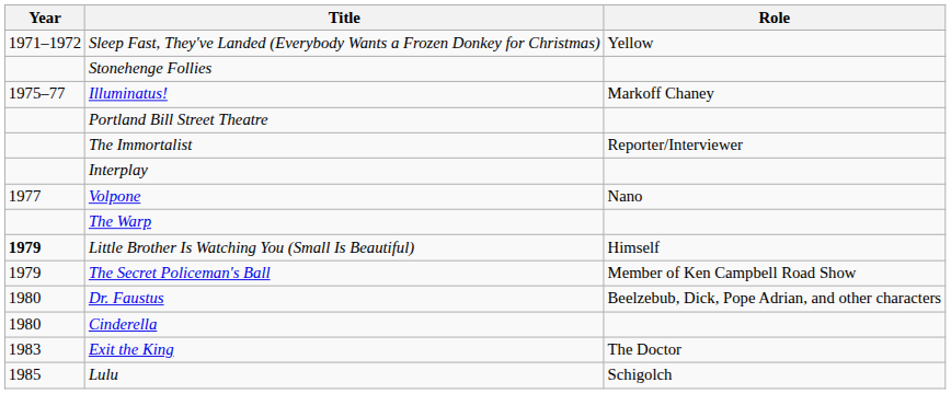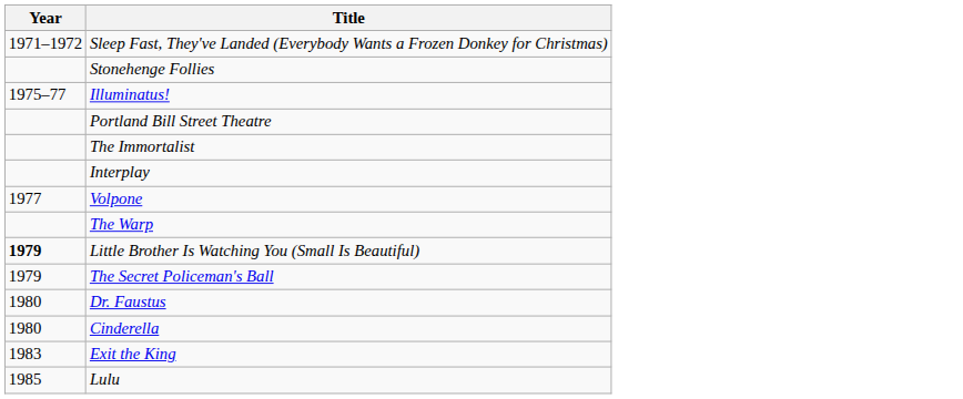- column: Role | Yellow | Markoff Chaney | Reporter/Interviewer | Nano | Himself | Member of Ken Campbell Road Show | Beelzebub, Dick, Pope Adrian, and other characters | The Doctor | Schigolch
